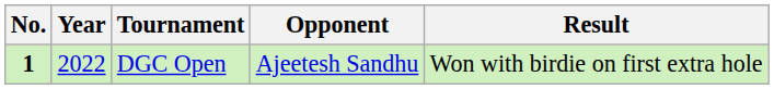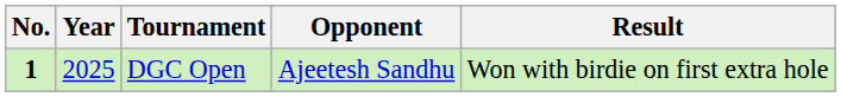DGC Open | Year: 2022 -> 2025
